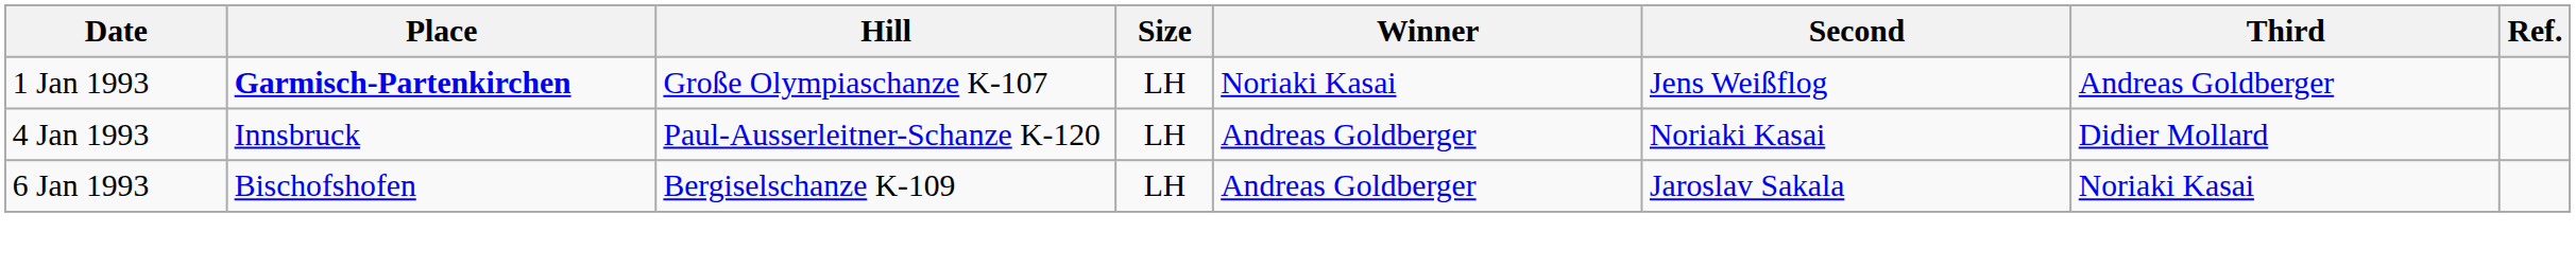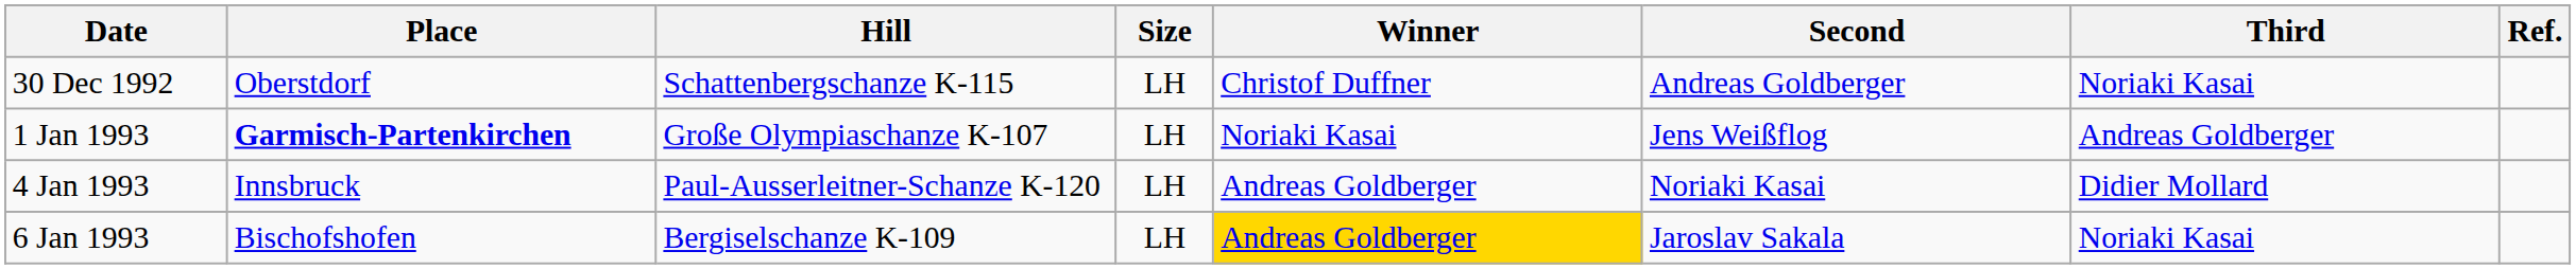+ row: 30 Dec 1992 | Oberstdorf | Schattenbergschanze K-115 | LH | Christof Duffner | Andreas Goldberger | Noriaki Kasai
6 Jan 1993 | Winner: no background -> gold background
